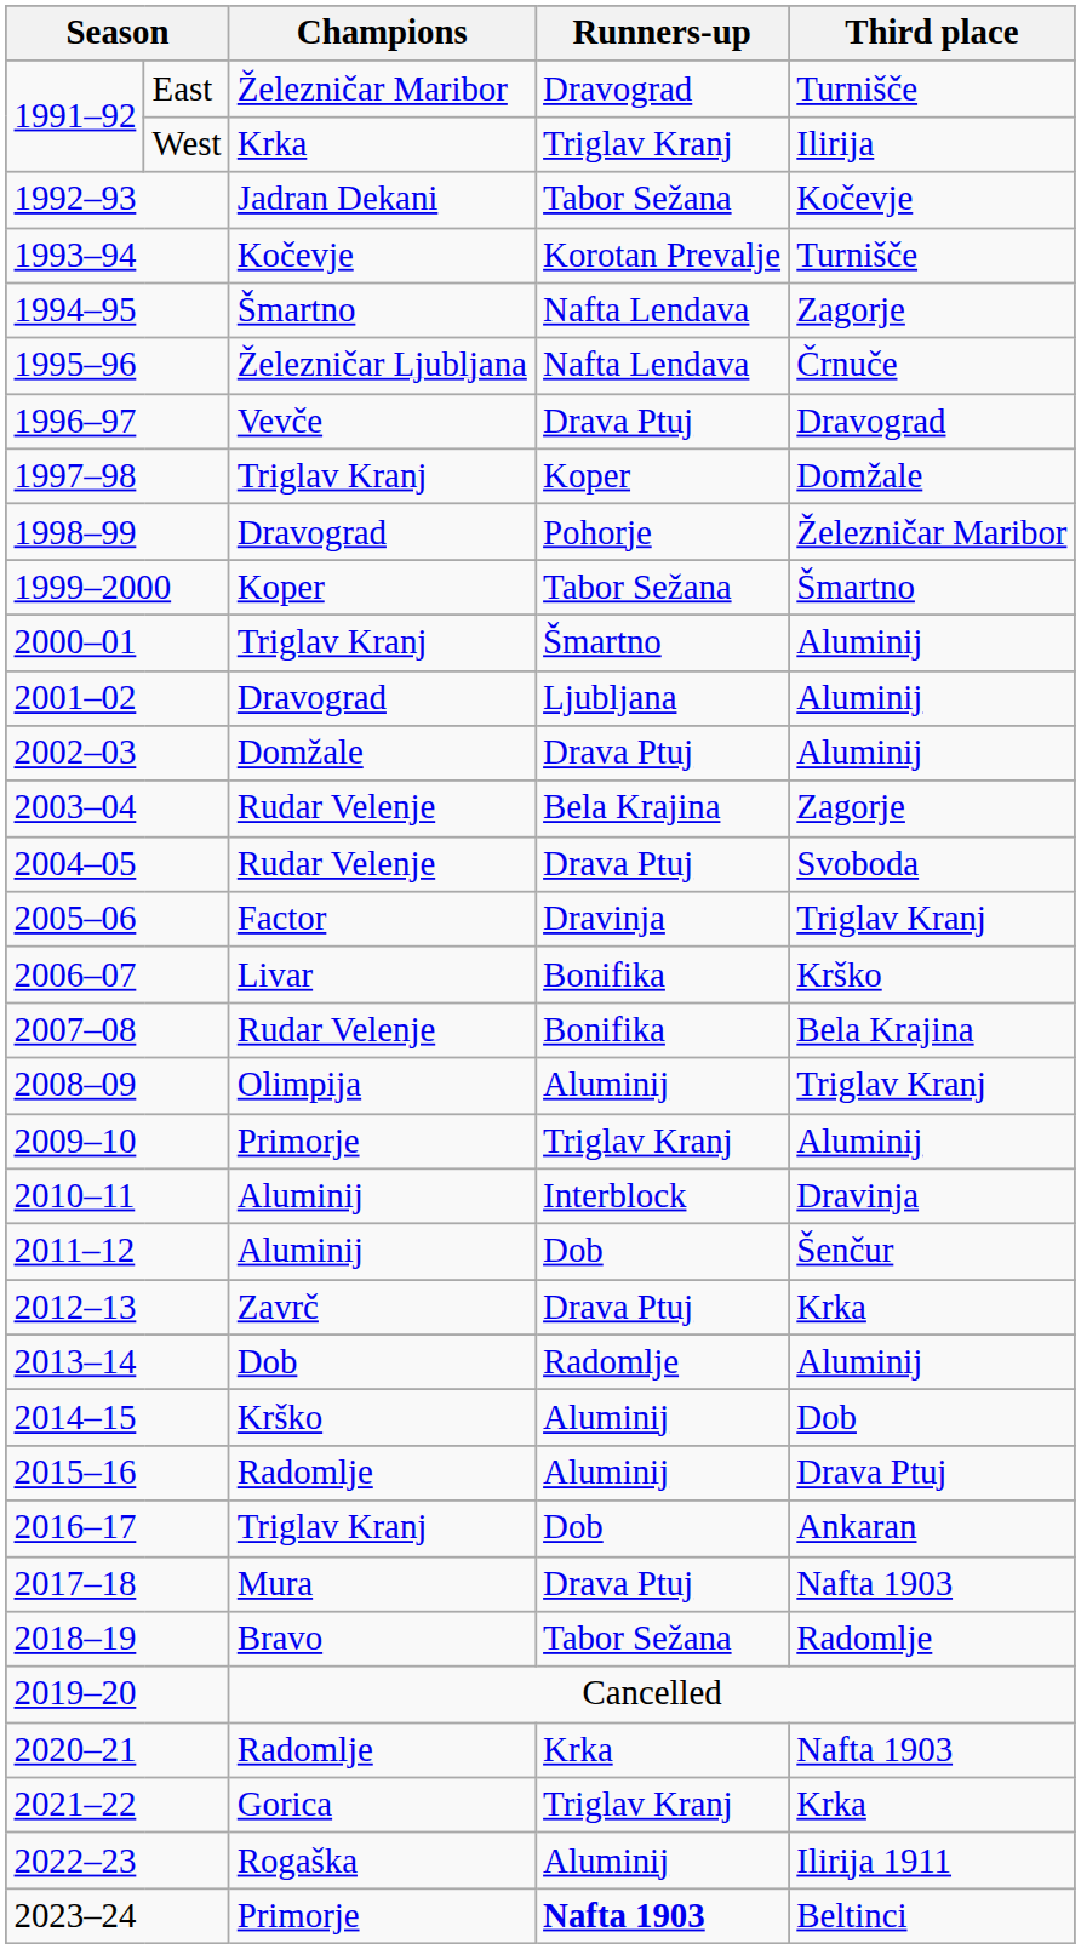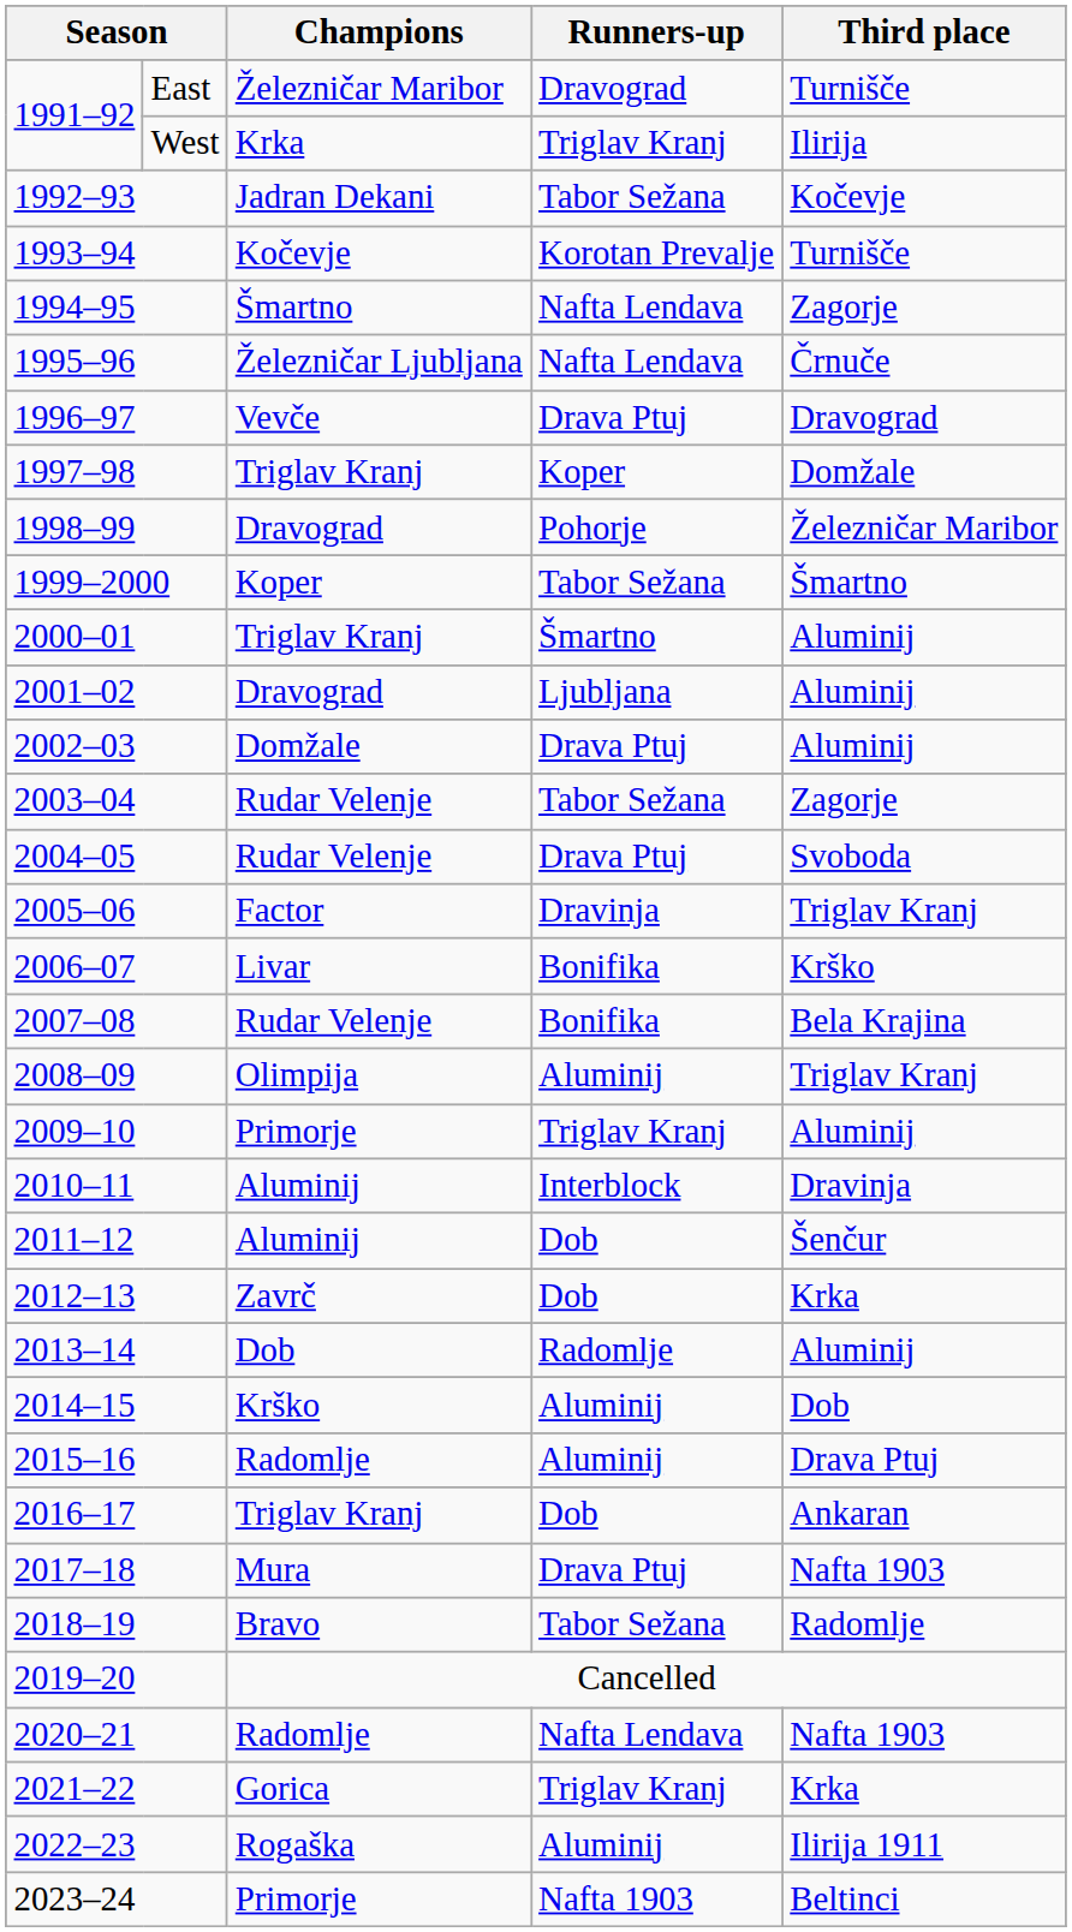2003–04 | Runners-up: Bela Krajina -> Tabor Sežana
2012–13 | Runners-up: Drava Ptuj -> Dob
2020–21 | Runners-up: Krka -> Nafta Lendava
2023–24 | Runners-up: bold -> normal
